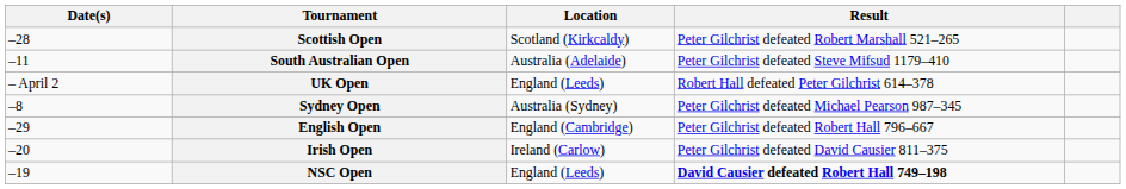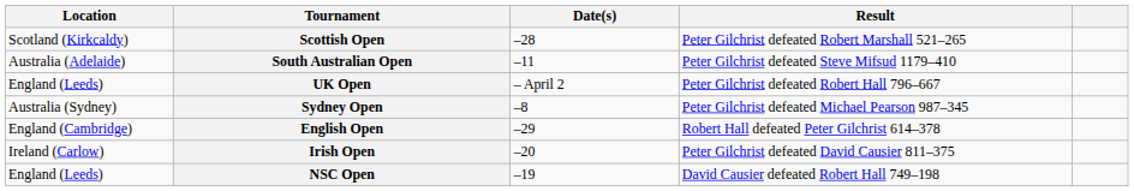columns swapped: Date(s) <-> Location
UK Open | Result: Robert Hall defeated Peter Gilchrist 614–378 -> Peter Gilchrist defeated Robert Hall 796–667
English Open | Result: Peter Gilchrist defeated Robert Hall 796–667 -> Robert Hall defeated Peter Gilchrist 614–378
NSC Open | Result: bold -> normal
